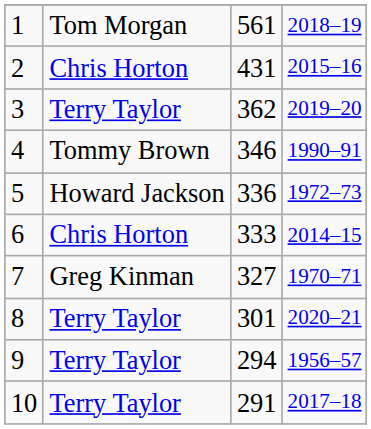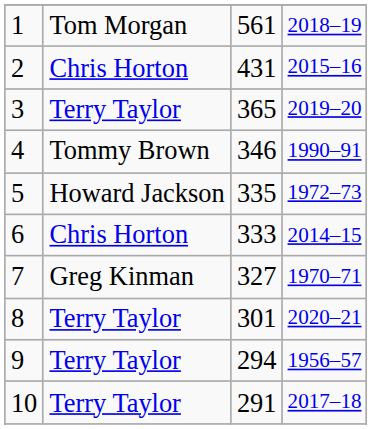3 | column 3: 362 -> 365
5 | column 3: 336 -> 335
